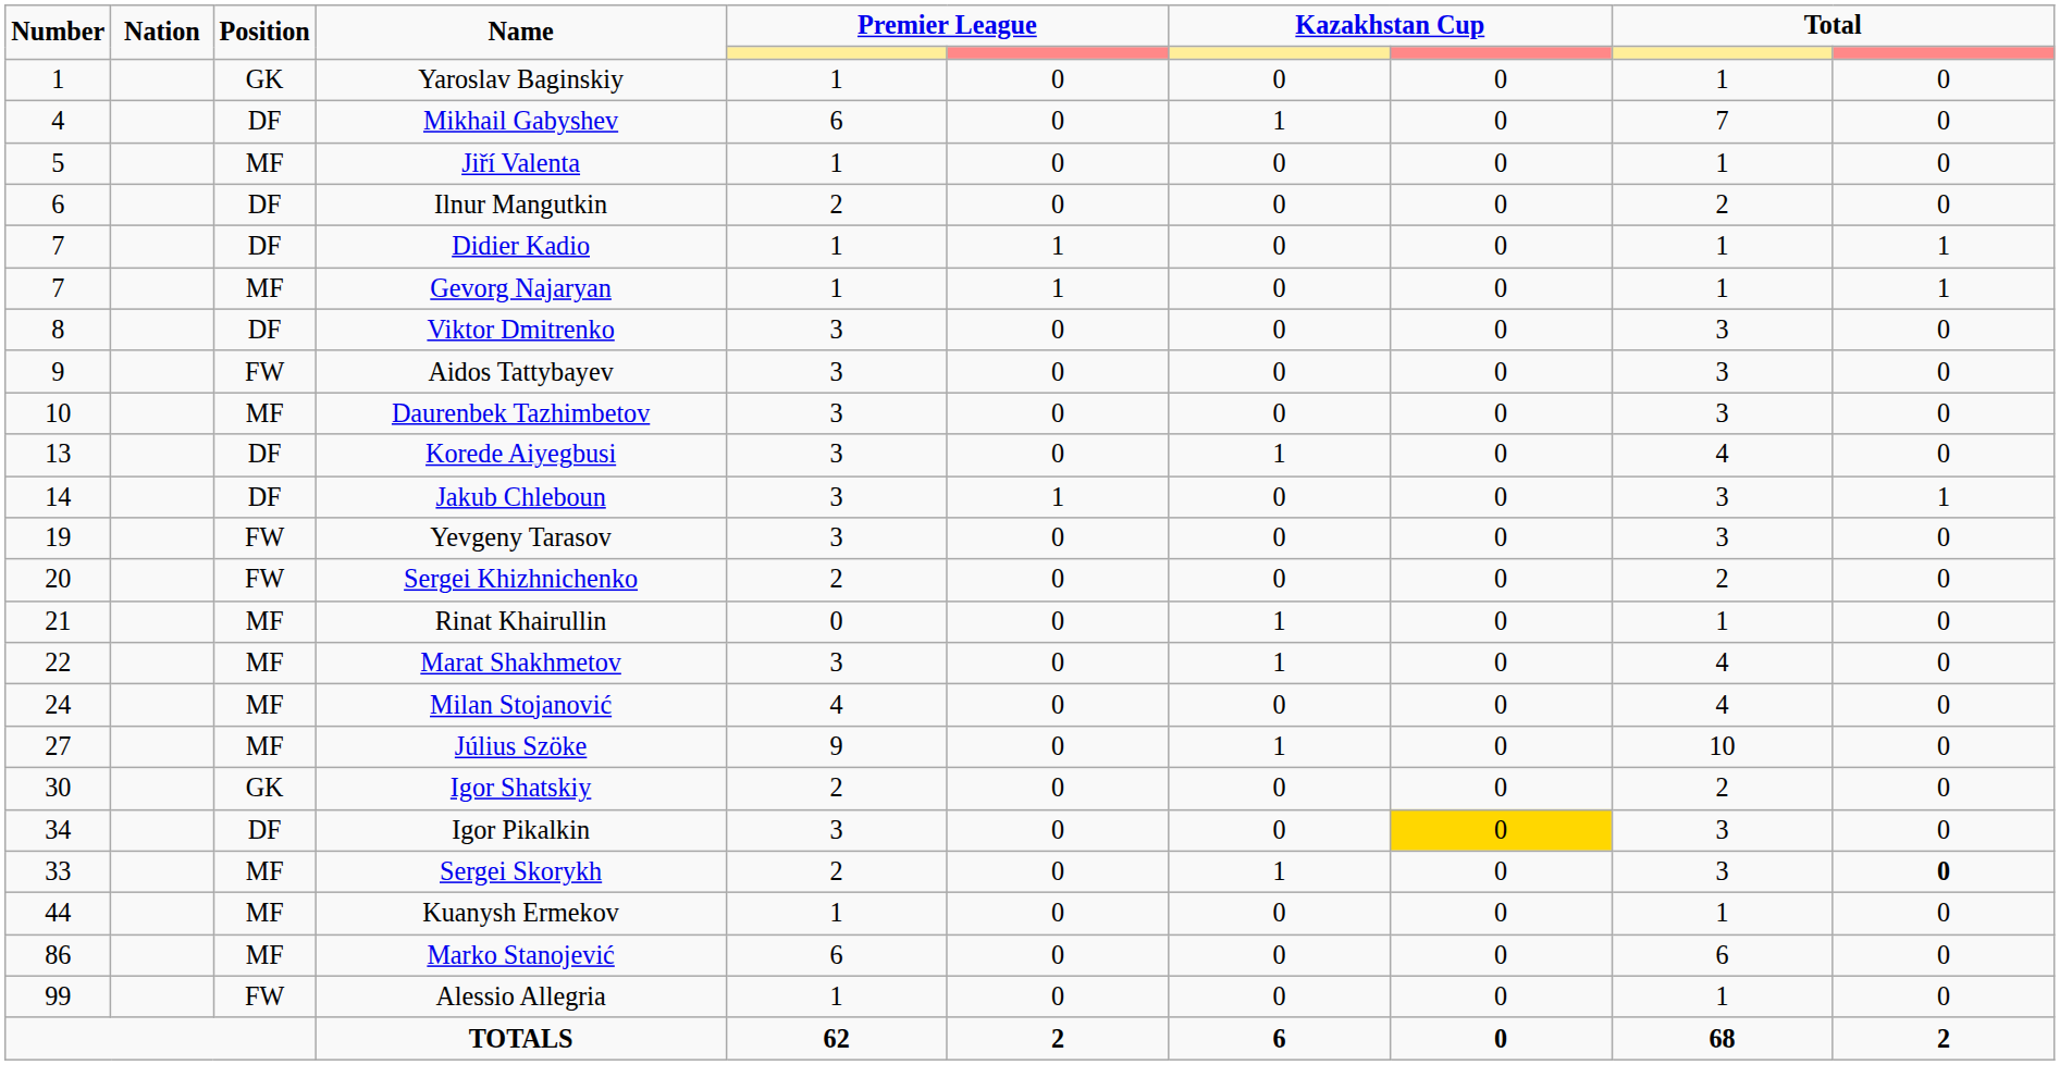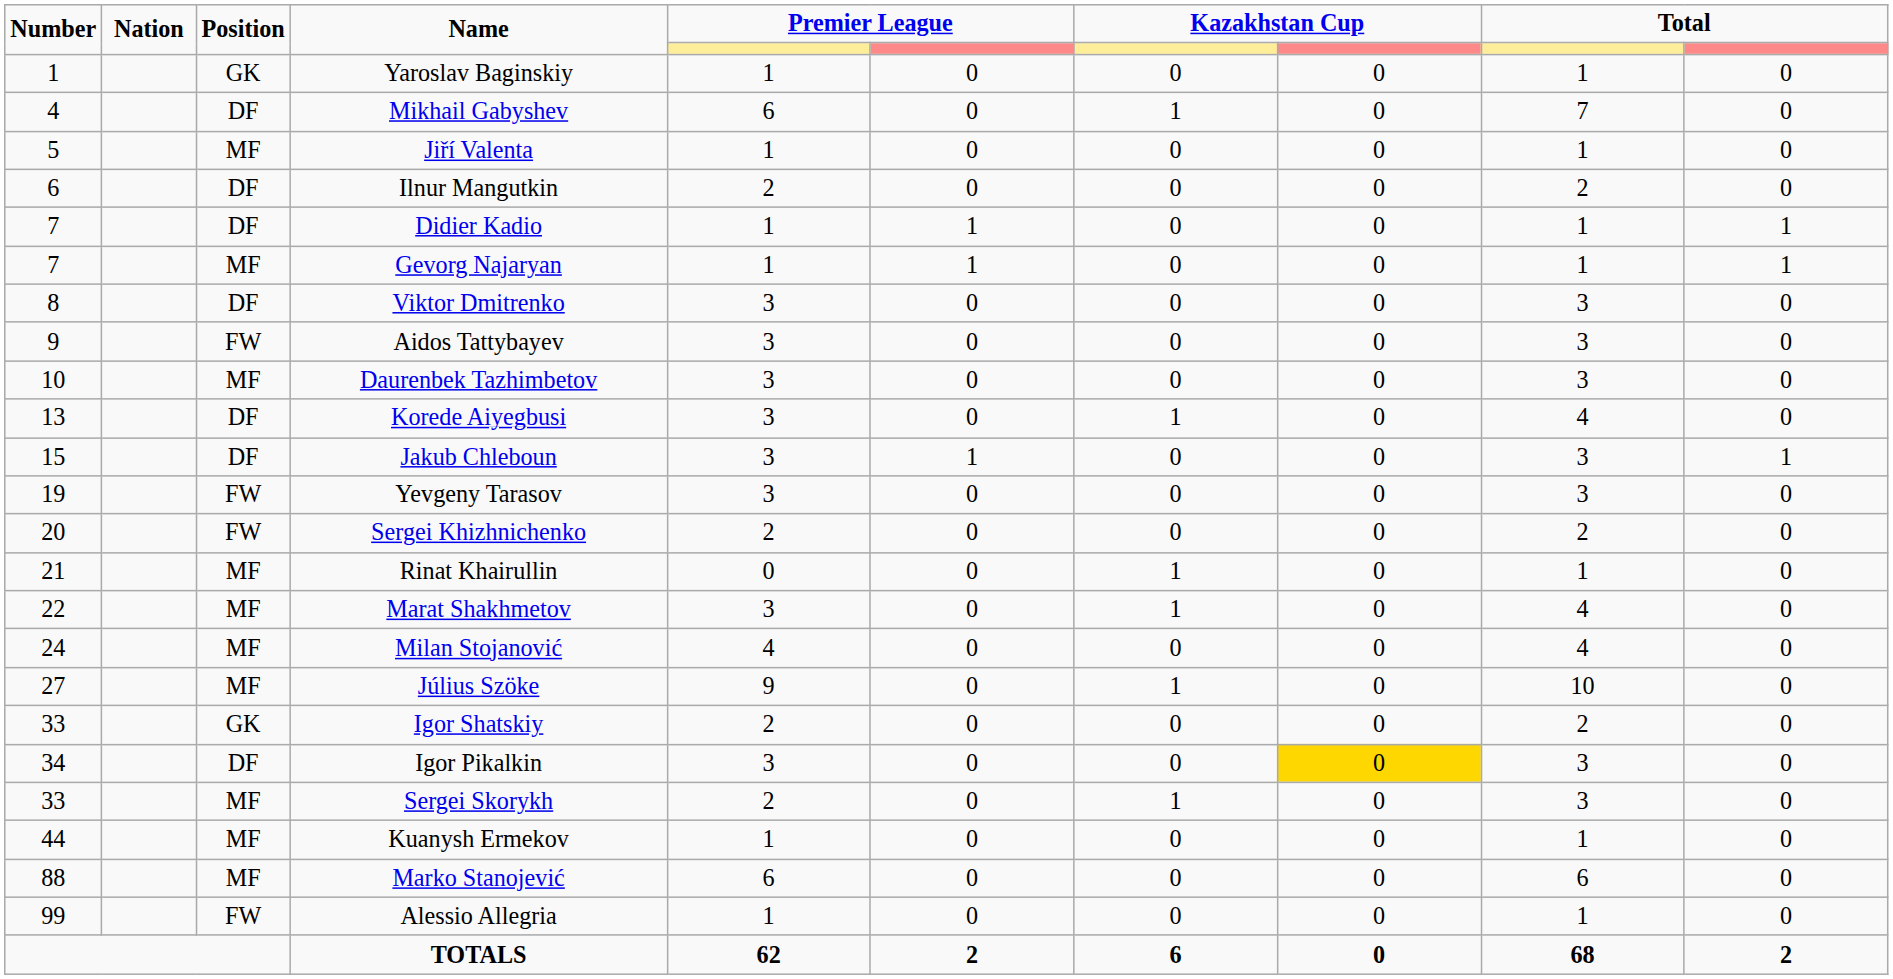Jakub Chleboun | Number: 14 -> 15
Igor Shatskiy | Number: 30 -> 33
Sergei Skorykh | column 10: bold -> normal
Marko Stanojević | Number: 86 -> 88
